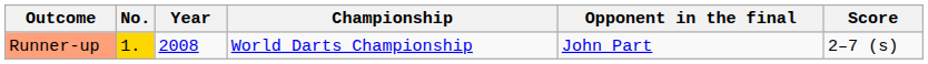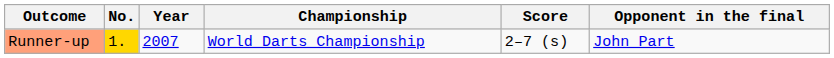columns swapped: Opponent in the final <-> Score
Runner-up | Year: 2008 -> 2007
